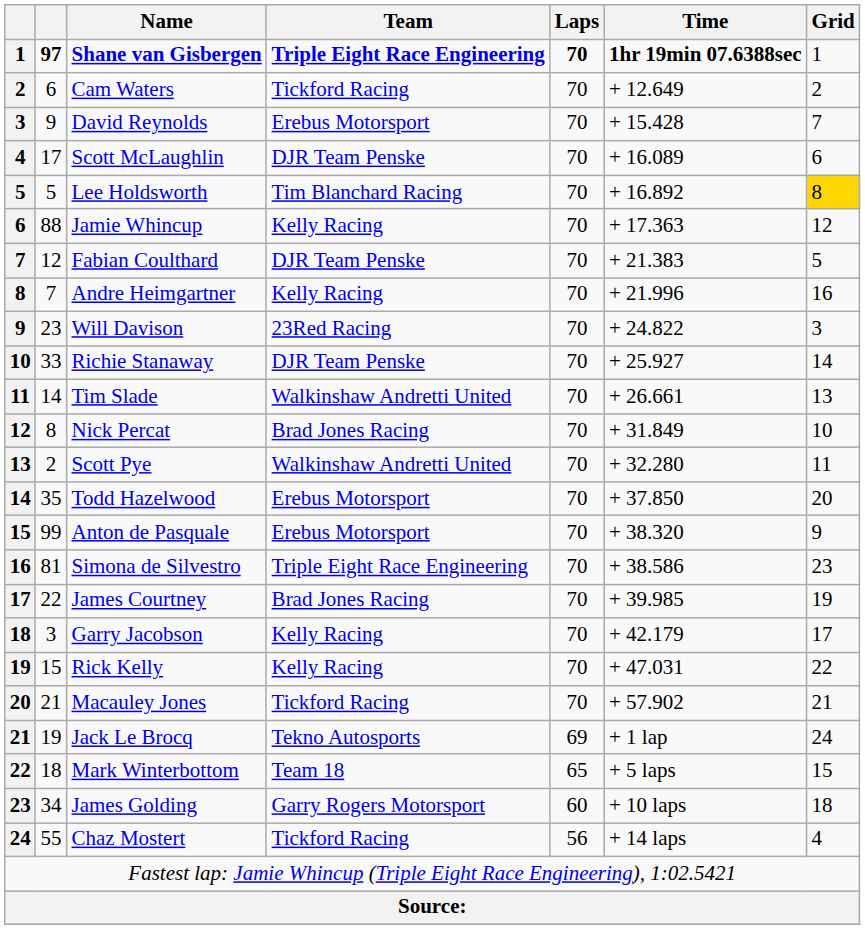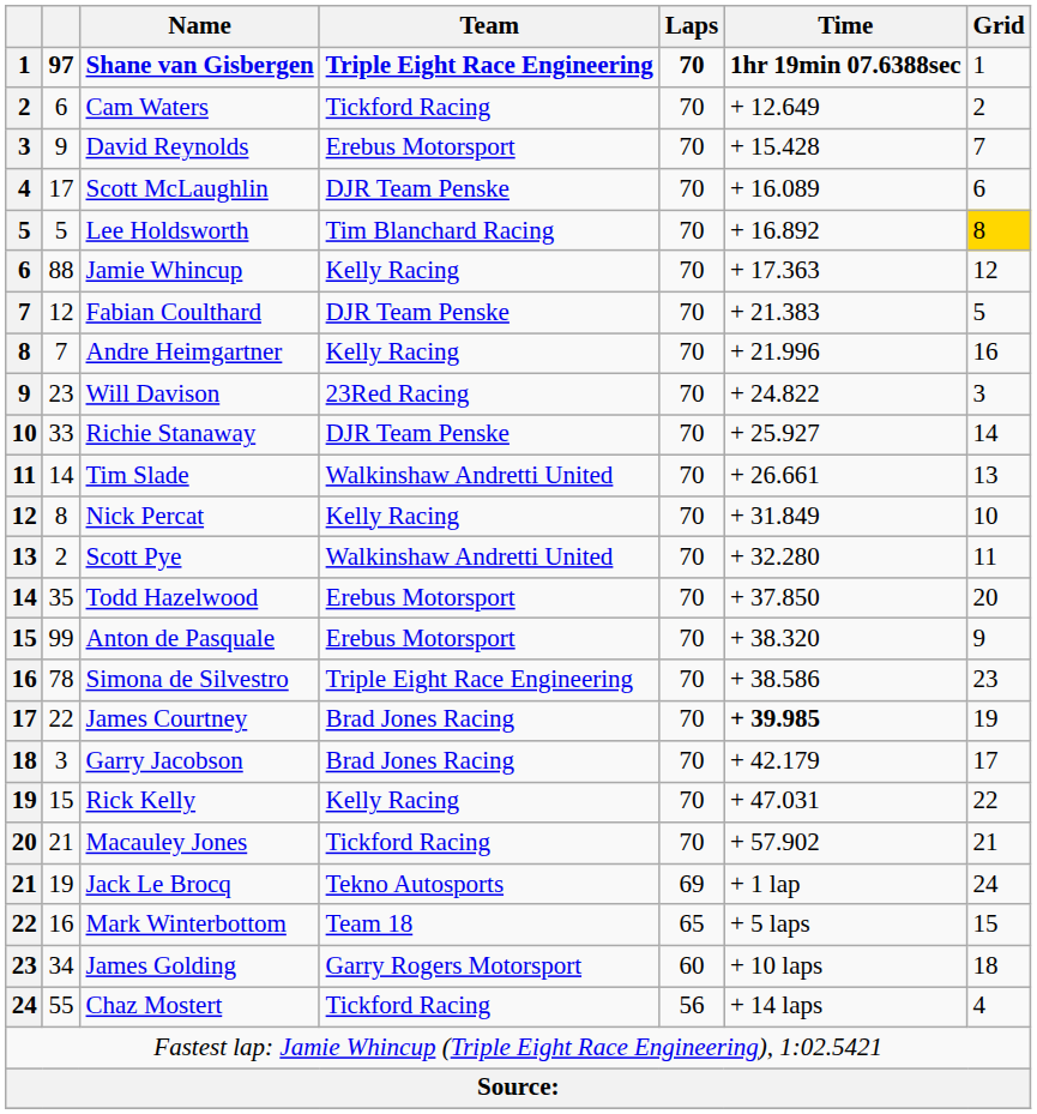Nick Percat | Team: Brad Jones Racing -> Kelly Racing
Simona de Silvestro | column 2: 81 -> 78
James Courtney | Time: normal -> bold
Garry Jacobson | Team: Kelly Racing -> Brad Jones Racing
Mark Winterbottom | column 2: 18 -> 16
